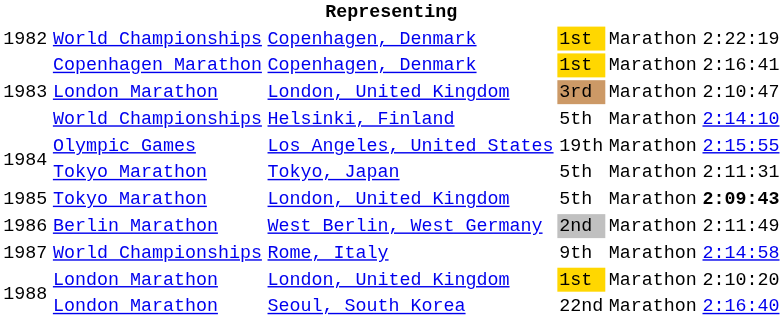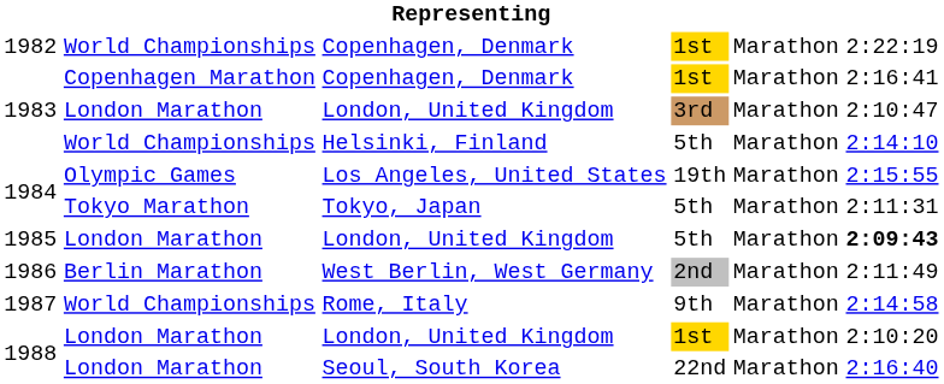1985 / London, United Kingdom | column 2: Tokyo Marathon -> London Marathon
